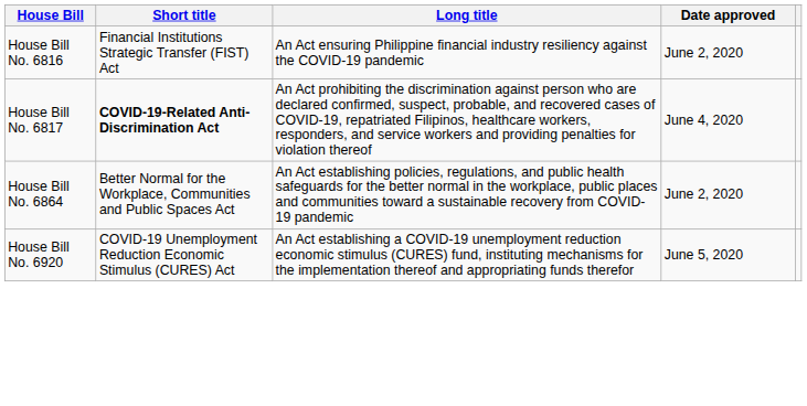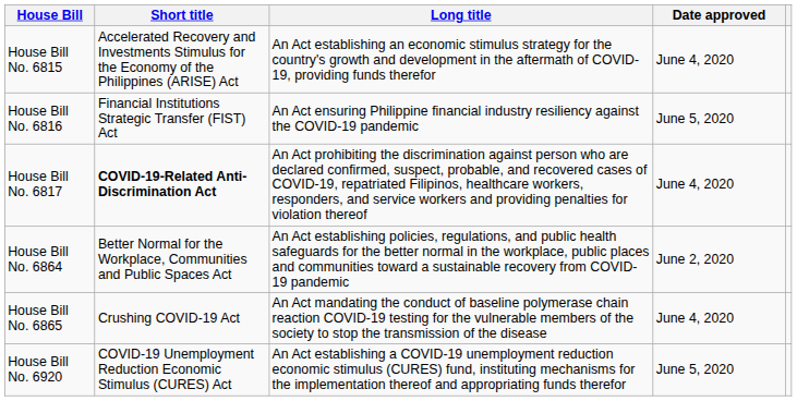+ row: House Bill No. 6815 | Accelerated Recovery and Investments Stimulus for the Economy of the Philippines (ARISE) Act | An Act establishing an economic stimulus strategy for the country's growth and development in the aftermath of COVID-19, providing funds therefor | June 4, 2020
House Bill No. 6816 | Date approved: June 2, 2020 -> June 5, 2020
+ row: House Bill No. 6865 | Crushing COVID-19 Act | An Act mandating the conduct of baseline polymerase chain reaction COVID-19 testing for the vulnerable members of the society to stop the transmission of the disease | June 4, 2020
